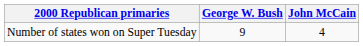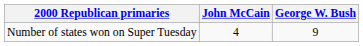columns swapped: George W. Bush <-> John McCain
